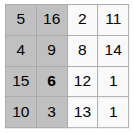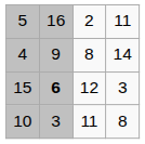15 | column 4: 1 -> 3
10 | column 3: 13 -> 11
10 | column 4: 1 -> 8
